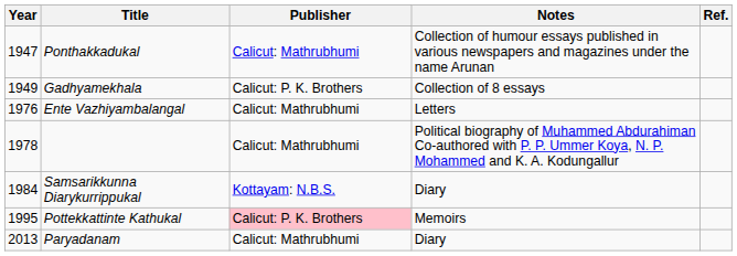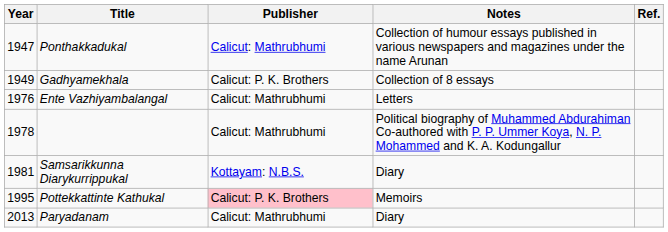Samsarikkunna Diarykurrippukal | Year: 1984 -> 1981
